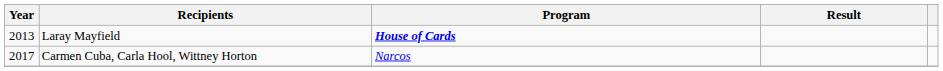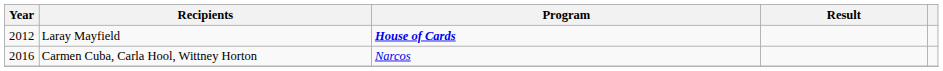Laray Mayfield | Year: 2013 -> 2012
Carmen Cuba, Carla Hool, Wittney Horton | Year: 2017 -> 2016
